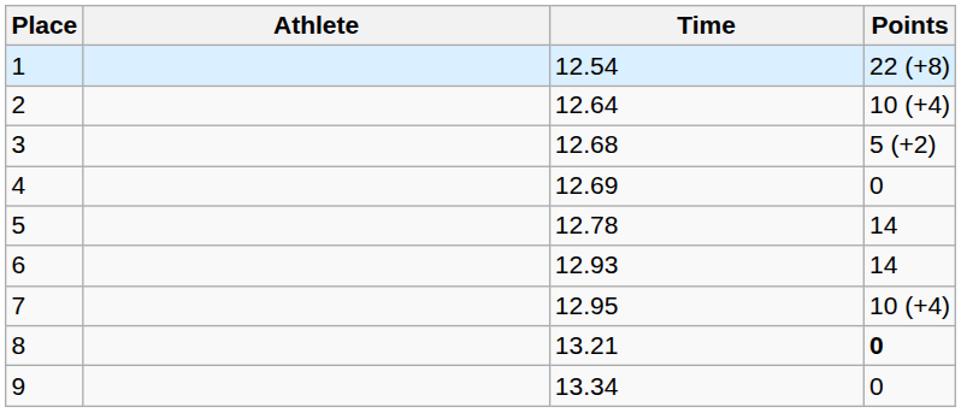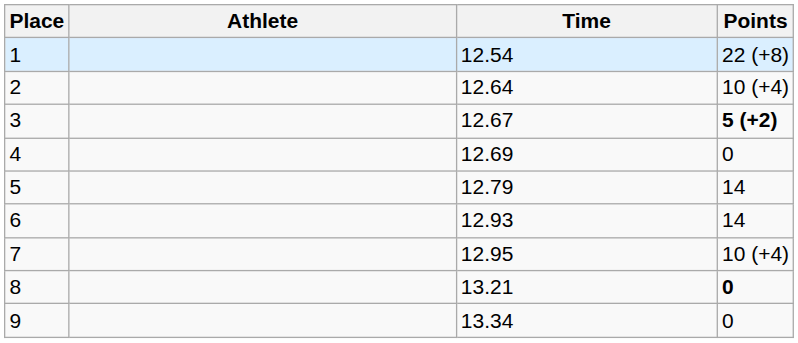3 | Time: 12.68 -> 12.67
3 | Points: normal -> bold
5 | Time: 12.78 -> 12.79
